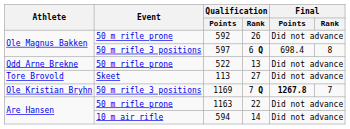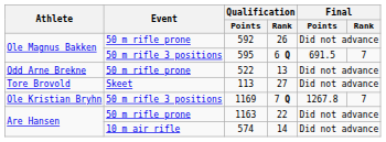6 Q | Qualification / Points: 597 -> 595
6 Q | Final / Points: 698.4 -> 691.5
6 Q | Final / Rank: 8 -> 7
7 Q | Final / Points: bold -> normal
14 | Qualification / Points: 594 -> 574
